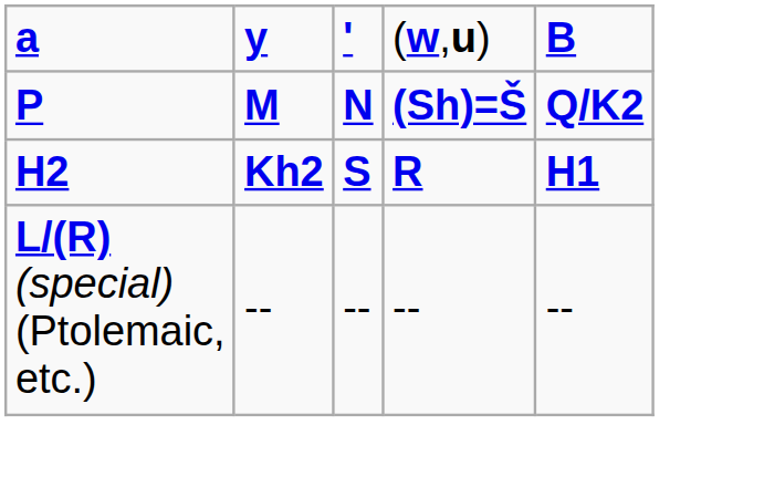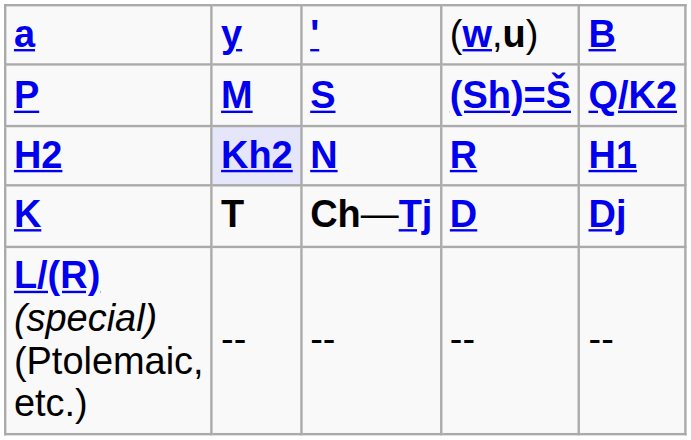P | column 3: N -> S
H2 | column 2: no background -> lavender background
H2 | column 3: S -> N
+ row: K | T | Ch—Tj | D | Dj
